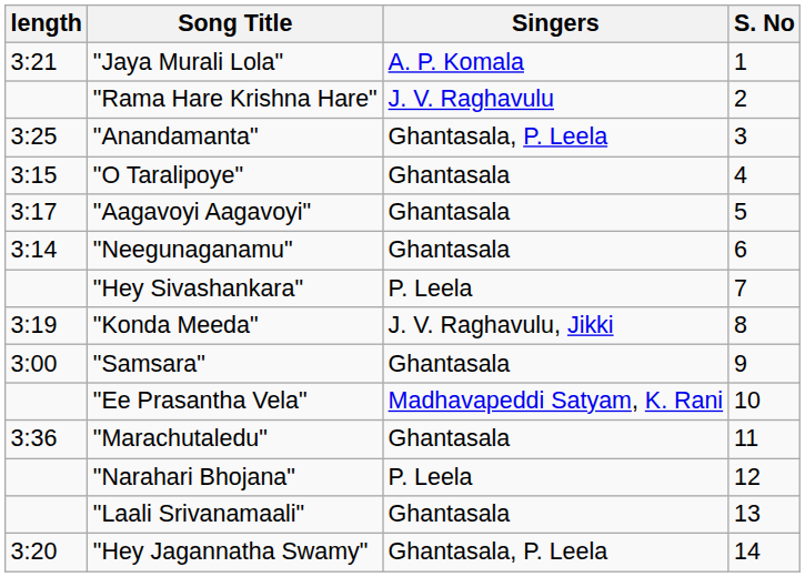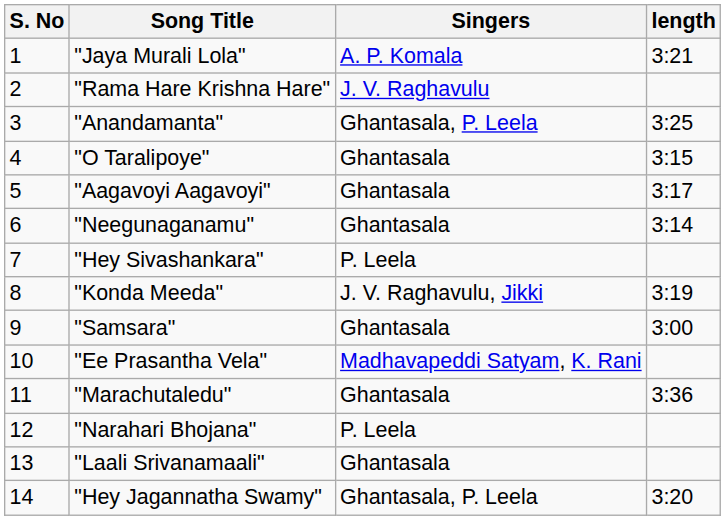columns swapped: S. No <-> length
